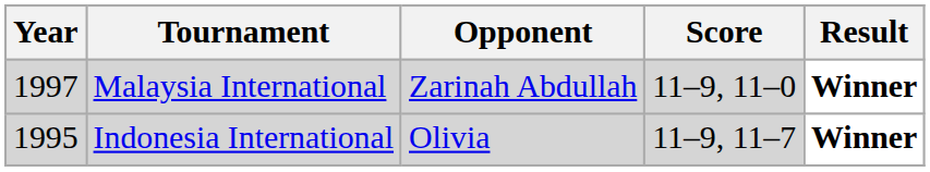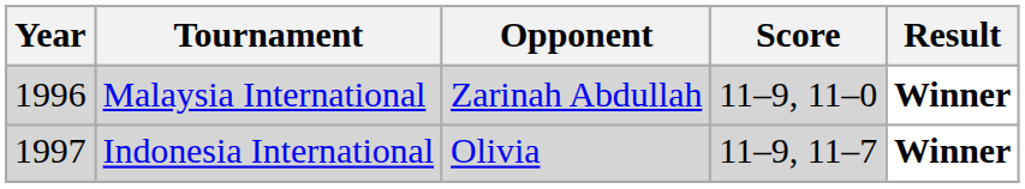Malaysia International | Year: 1997 -> 1996
Indonesia International | Year: 1995 -> 1997
